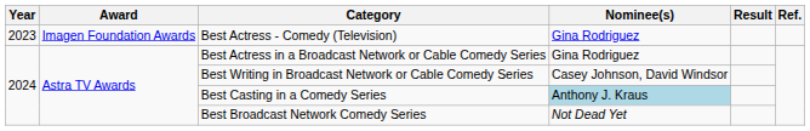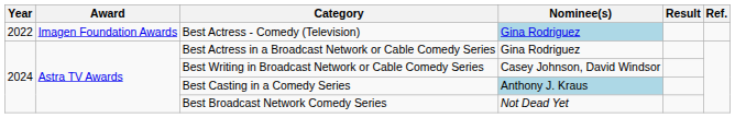Best Actress - Comedy (Television) | Year: 2023 -> 2022
Best Actress - Comedy (Television) | Nominee(s): no background -> lightblue background
